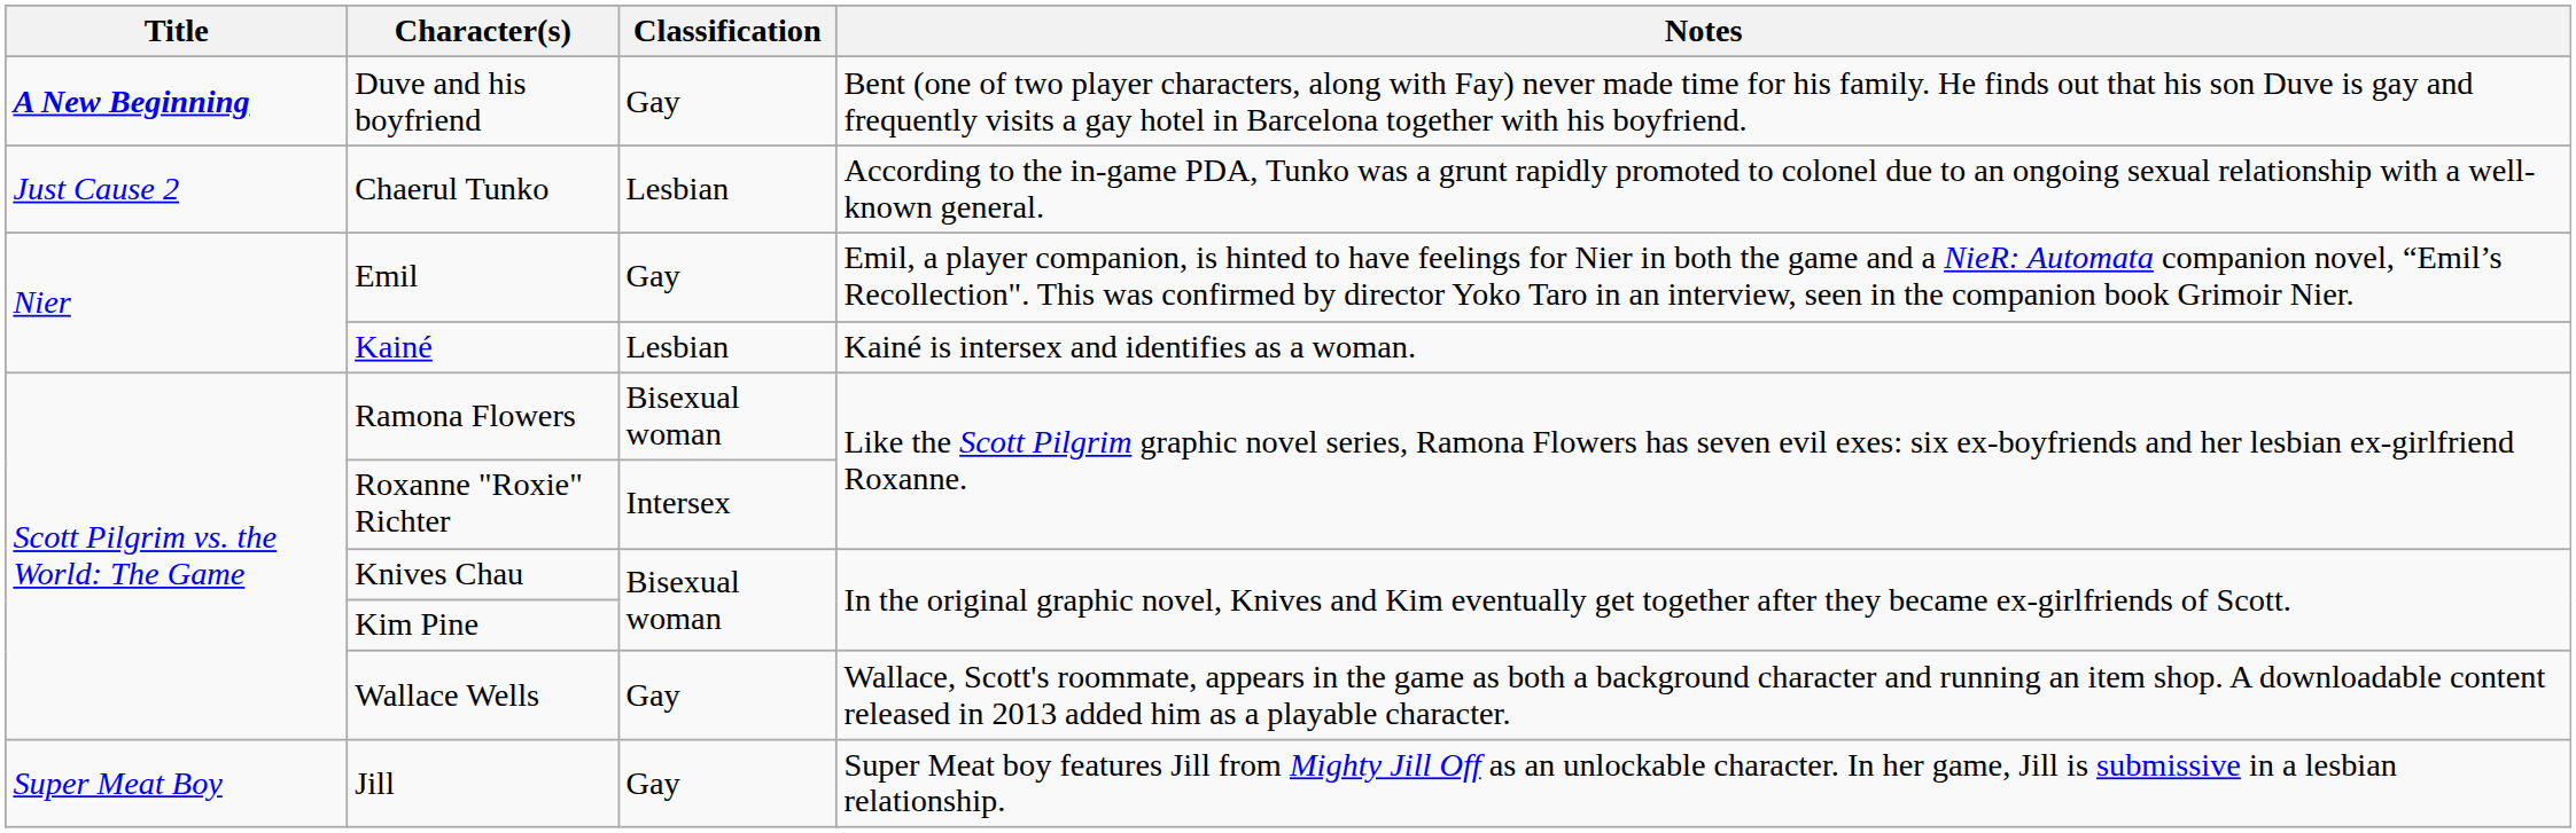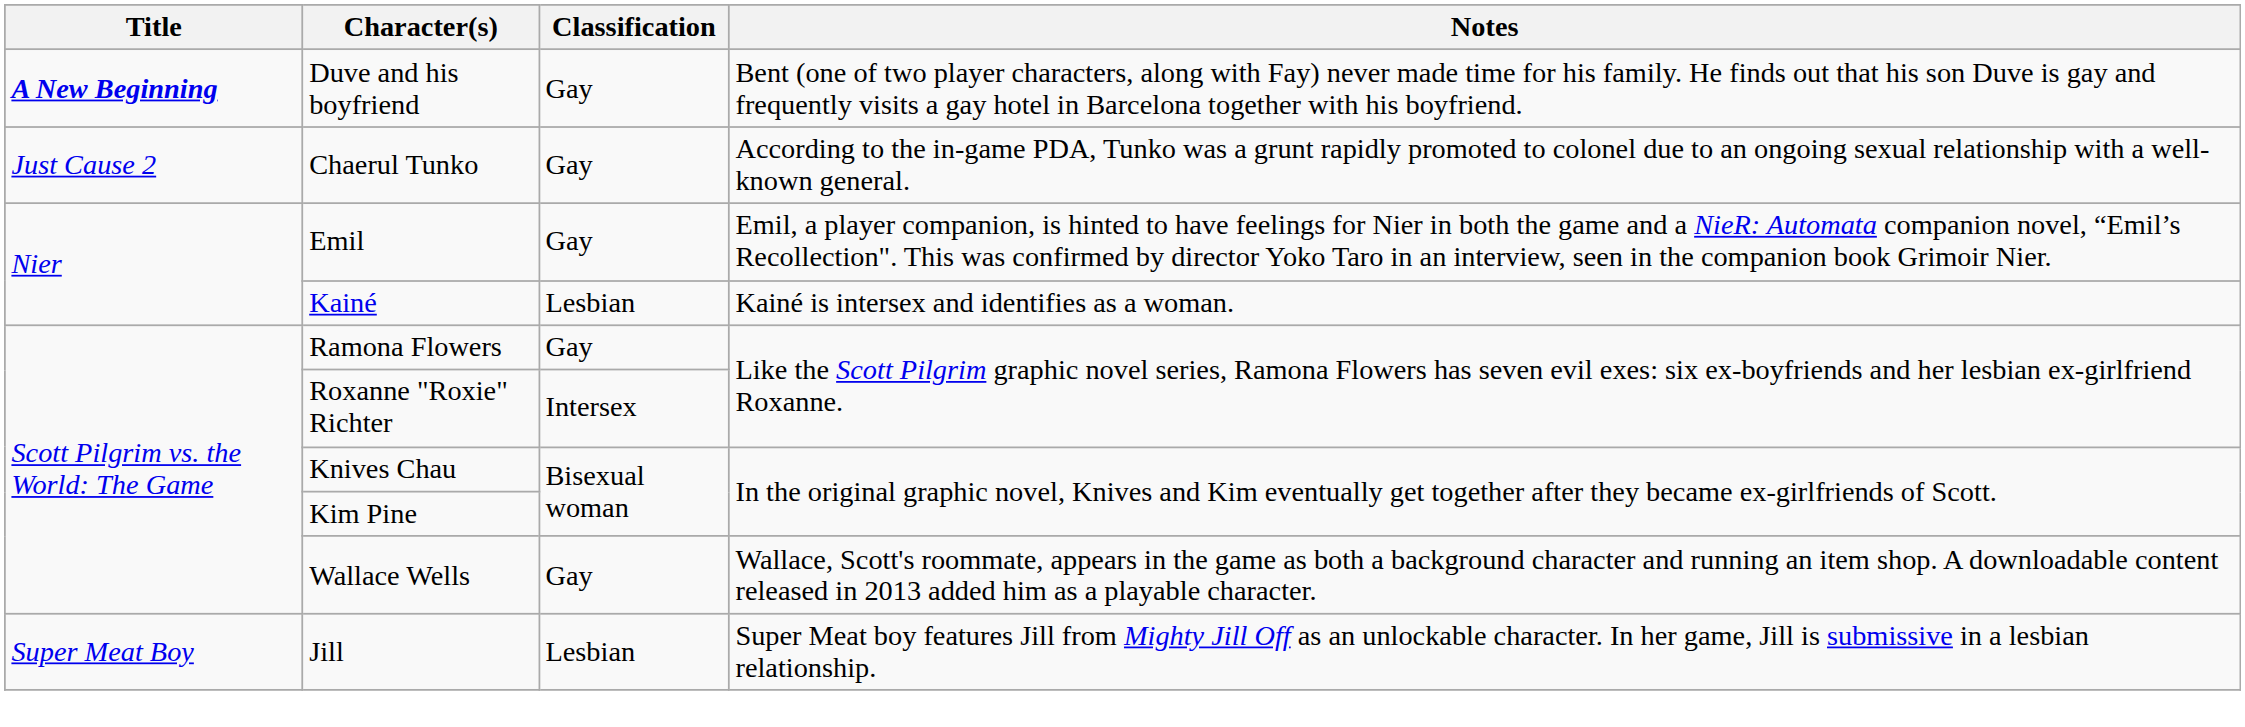Chaerul Tunko | Classification: Lesbian -> Gay
Ramona Flowers | Classification: Bisexual woman -> Gay
Jill | Classification: Gay -> Lesbian
